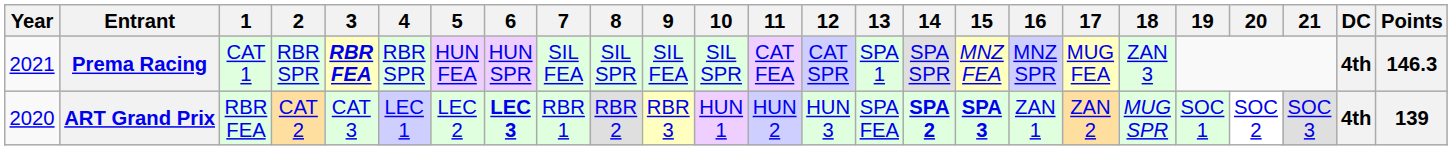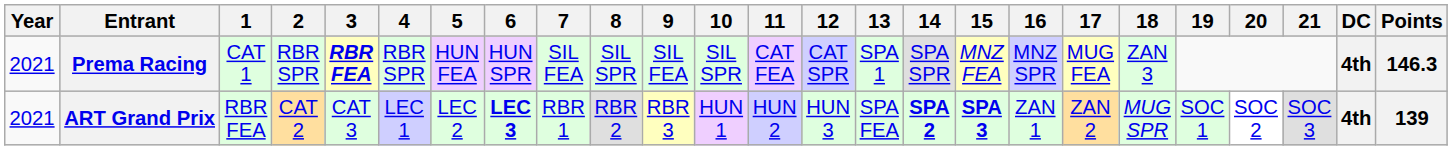ART Grand Prix | Year: 2020 -> 2021
